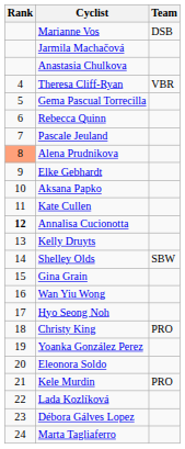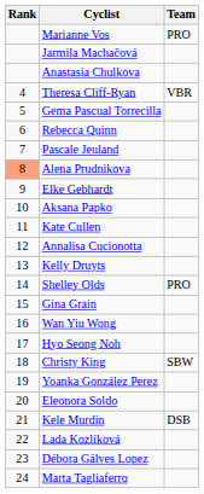Marianne Vos | Team: DSB -> PRO
Annalisa Cucionotta | Rank: bold -> normal
Shelley Olds | Team: SBW -> PRO
Christy King | Team: PRO -> SBW
Kele Murdin | Team: PRO -> DSB
